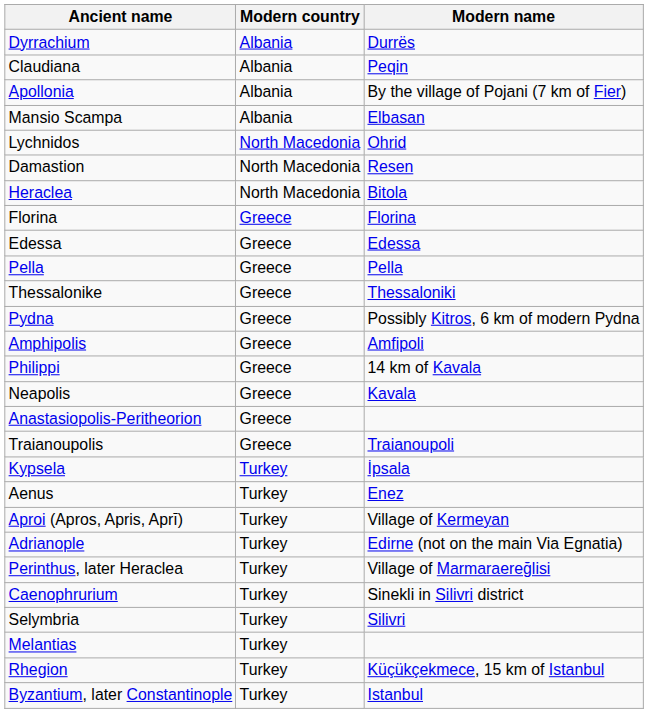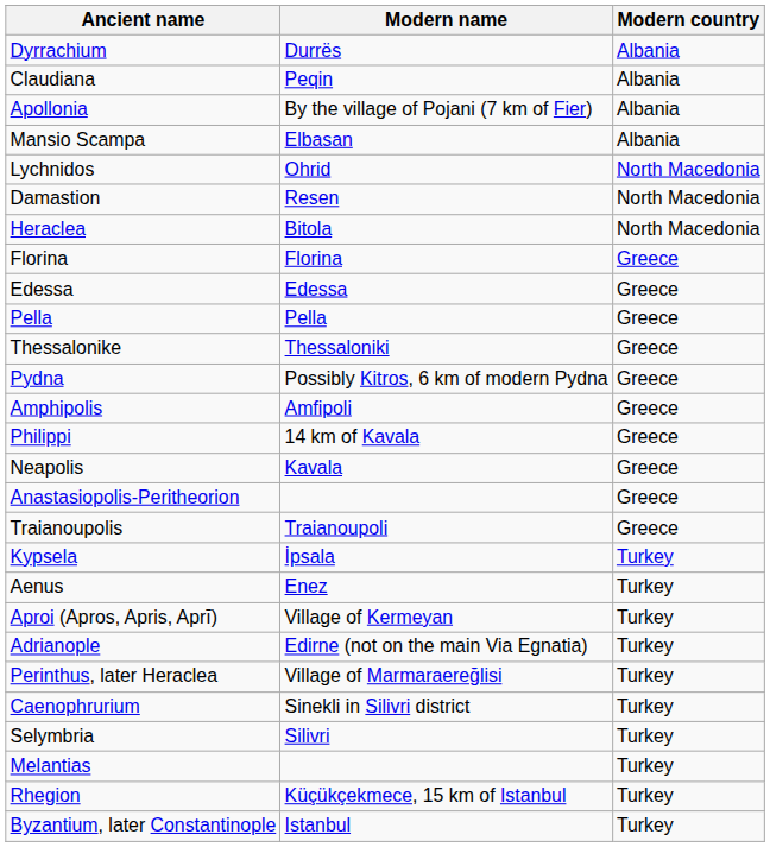columns swapped: Modern name <-> Modern country
